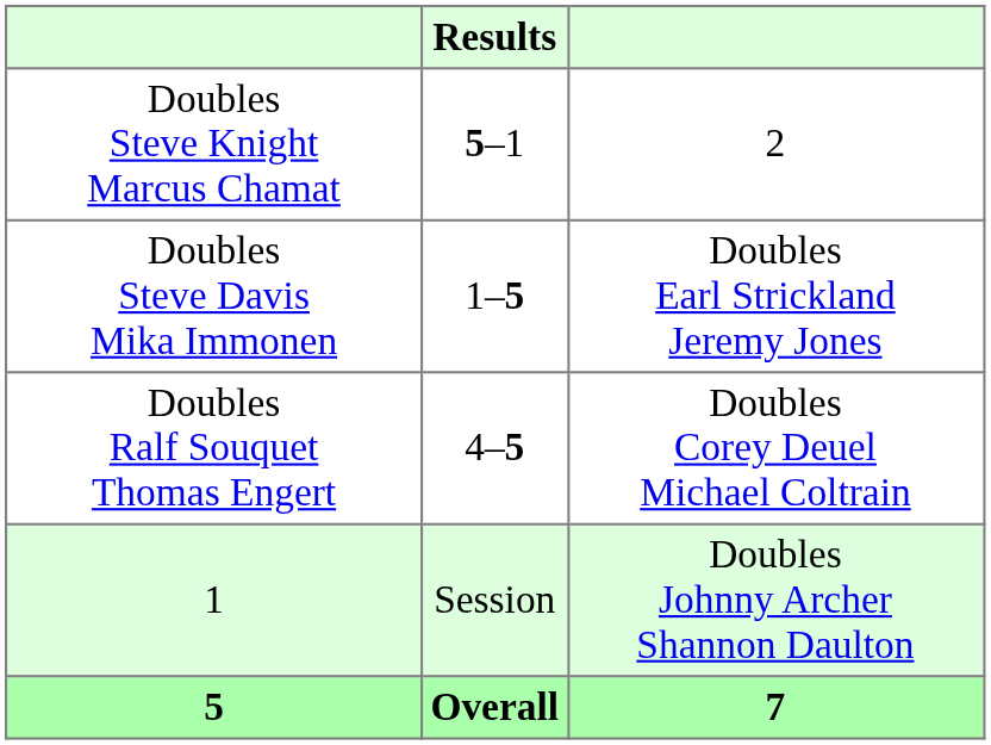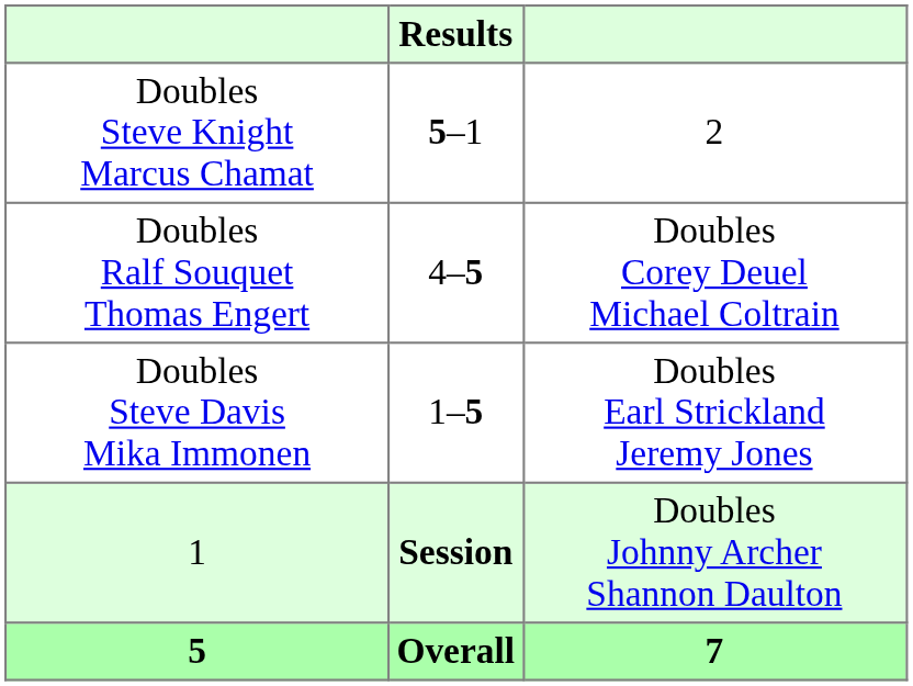rows swapped: Doubles Ralf Souquet Thomas Engert <-> Doubles Steve Davis Mika Immonen
1 | Results: normal -> bold
